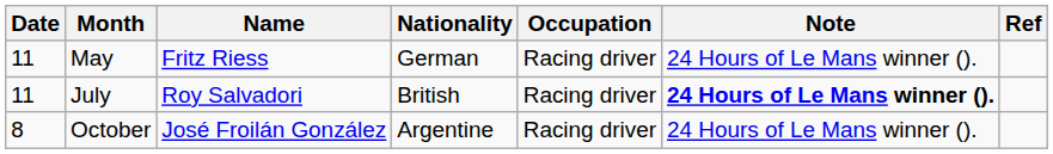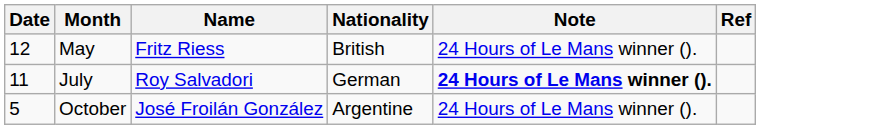- column: Occupation | Racing driver | Racing driver | Racing driver
May | Date: 11 -> 12
May | Nationality: German -> British
July | Nationality: British -> German
October | Date: 8 -> 5
